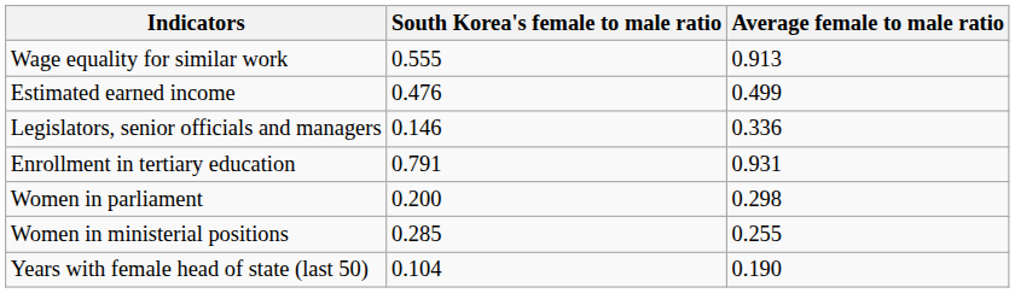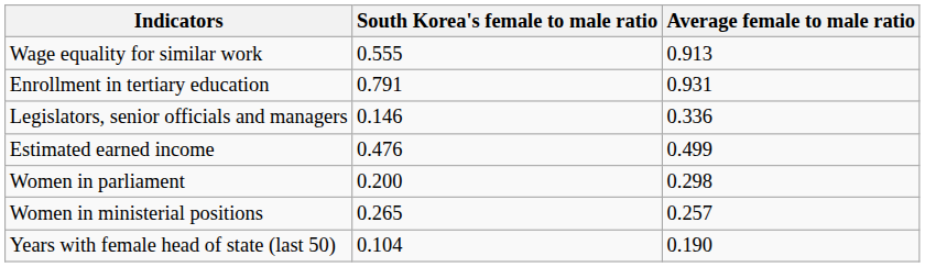rows swapped: Estimated earned income <-> Enrollment in tertiary education
Women in ministerial positions | South Korea's female to male ratio: 0.285 -> 0.265
Women in ministerial positions | Average female to male ratio: 0.255 -> 0.257
